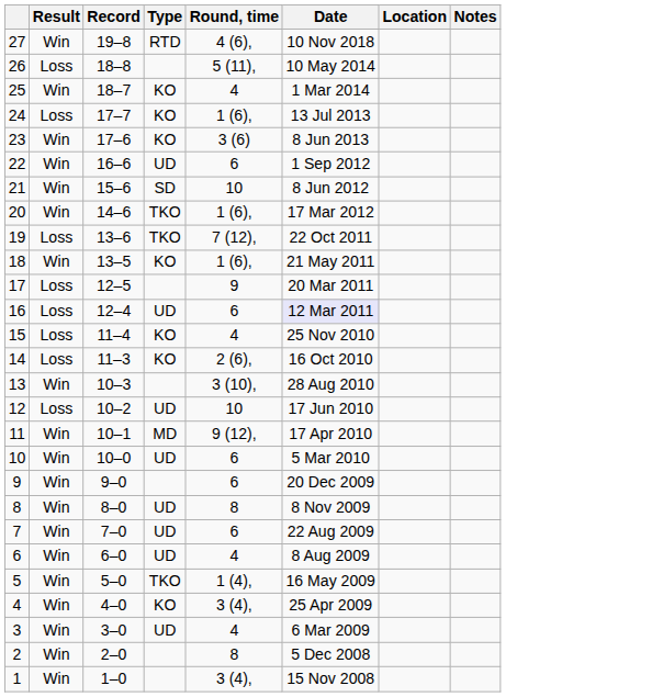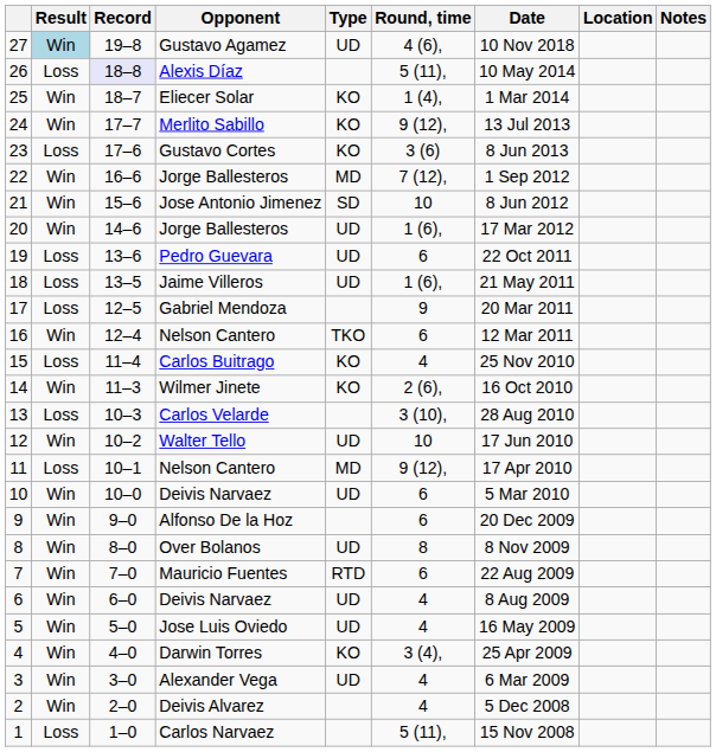+ column: Opponent | Gustavo Agamez | Alexis Díaz | Eliecer Solar | Merlito Sabillo | Gustavo Cortes | Jorge Ballesteros | Jose Antonio Jimenez | Jorge Ballesteros | Pedro Guevara | Jaime Villeros | Gabriel Mendoza | Nelson Cantero | Carlos Buitrago | Wilmer Jinete | Carlos Velarde | Walter Tello | Nelson Cantero | Deivis Narvaez | Alfonso De la Hoz | Over Bolanos | Mauricio Fuentes | Deivis Narvaez | Jose Luis Oviedo | Darwin Torres | Alexander Vega | Deivis Alvarez | Carlos Narvaez
27 | Result: no background -> lightblue background
27 | Type: RTD -> UD
26 | Record: no background -> lavender background
25 | Round, time: 4 -> 1 (4),
24 | Result: Loss -> Win
24 | Round, time: 1 (6), -> 9 (12),
23 | Result: Win -> Loss
22 | Type: UD -> MD
22 | Round, time: 6 -> 7 (12),
20 | Type: TKO -> UD
19 | Type: TKO -> UD
19 | Round, time: 7 (12), -> 6
18 | Result: Win -> Loss
18 | Type: KO -> UD
16 | Result: Loss -> Win
16 | Type: UD -> TKO
16 | Date: lavender background -> no background
14 | Result: Loss -> Win
13 | Result: Win -> Loss
12 | Result: Loss -> Win
11 | Result: Win -> Loss
7 | Type: UD -> RTD
5 | Type: TKO -> UD
5 | Round, time: 1 (4), -> 4
2 | Round, time: 8 -> 4
1 | Result: Win -> Loss
1 | Round, time: 3 (4), -> 5 (11),
